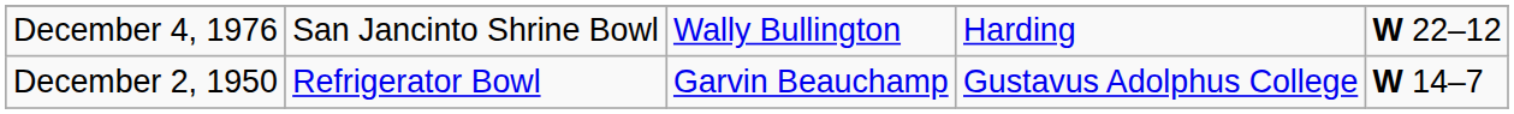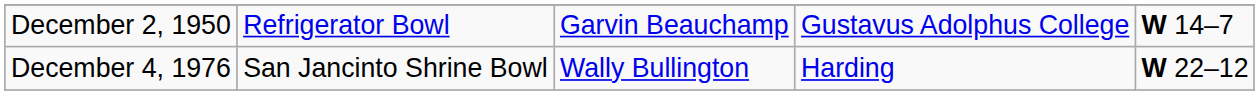rows swapped: December 2, 1950 <-> December 4, 1976
